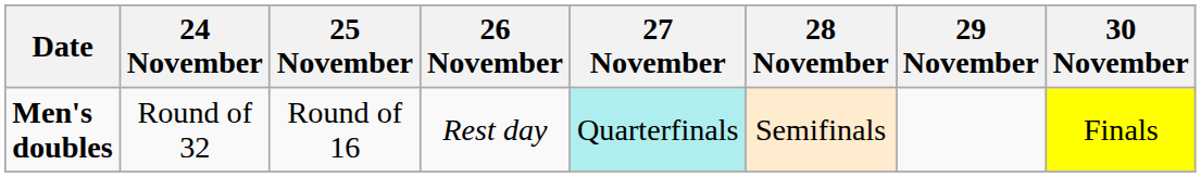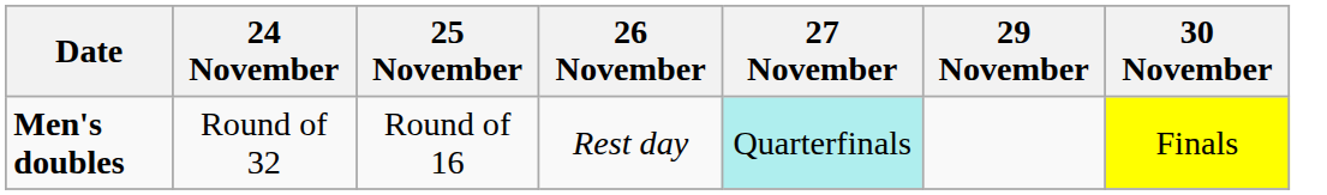- column: 28 November | Semifinals
